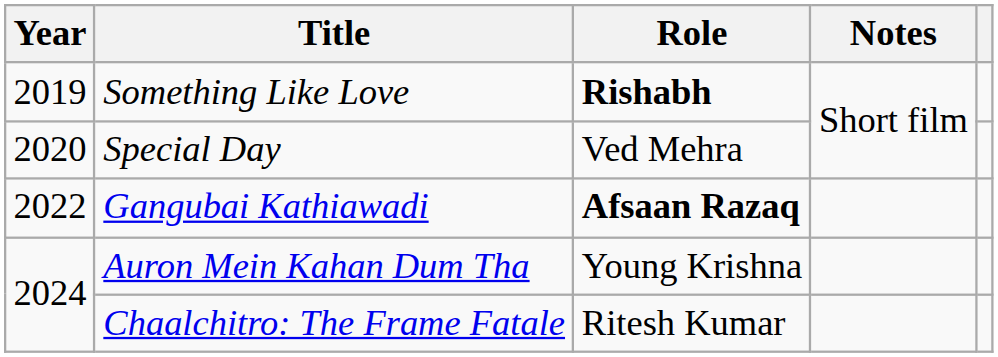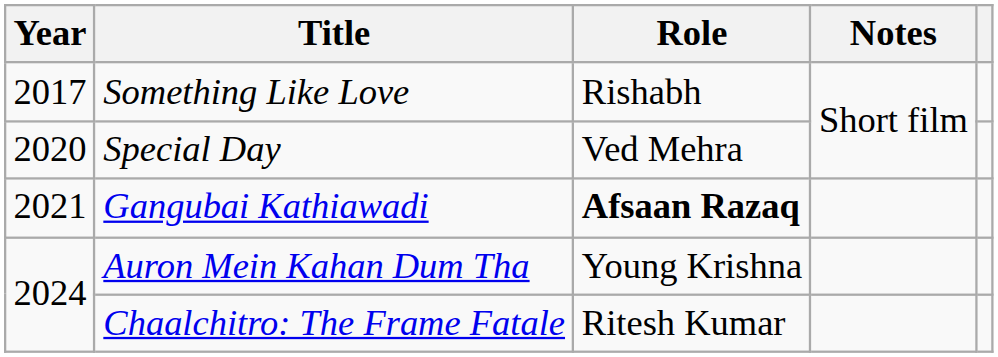Something Like Love | Year: 2019 -> 2017
Something Like Love | Role: bold -> normal
Gangubai Kathiawadi | Year: 2022 -> 2021
